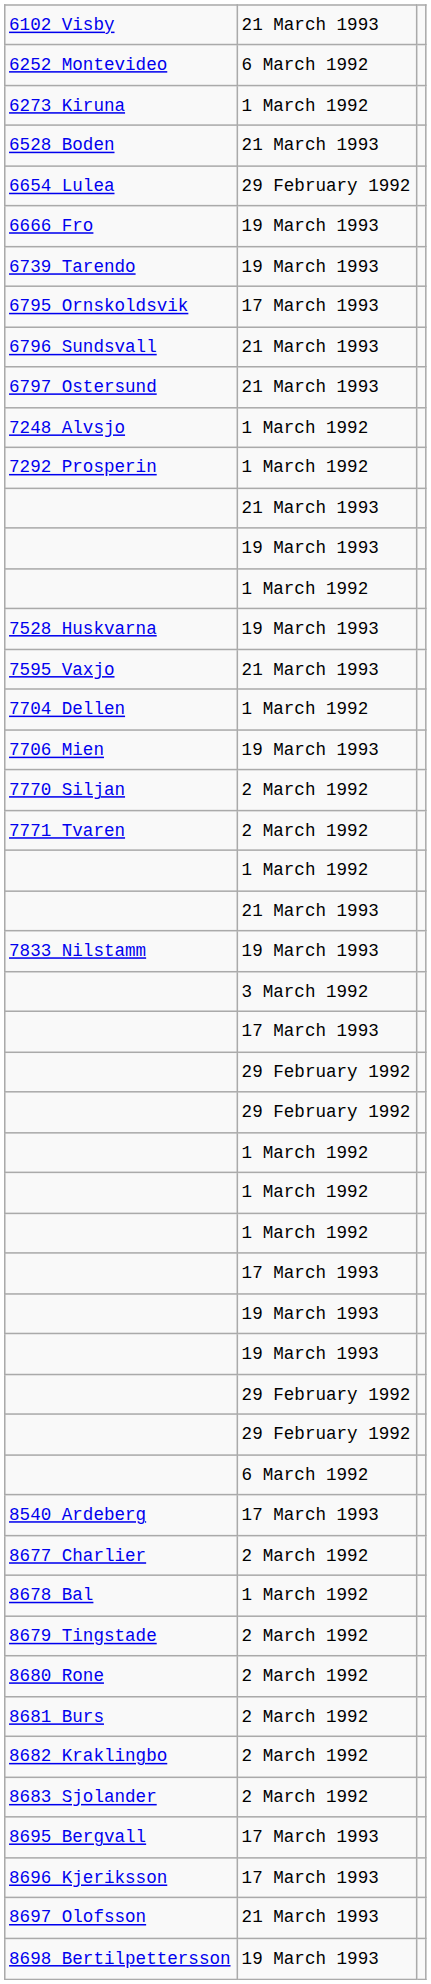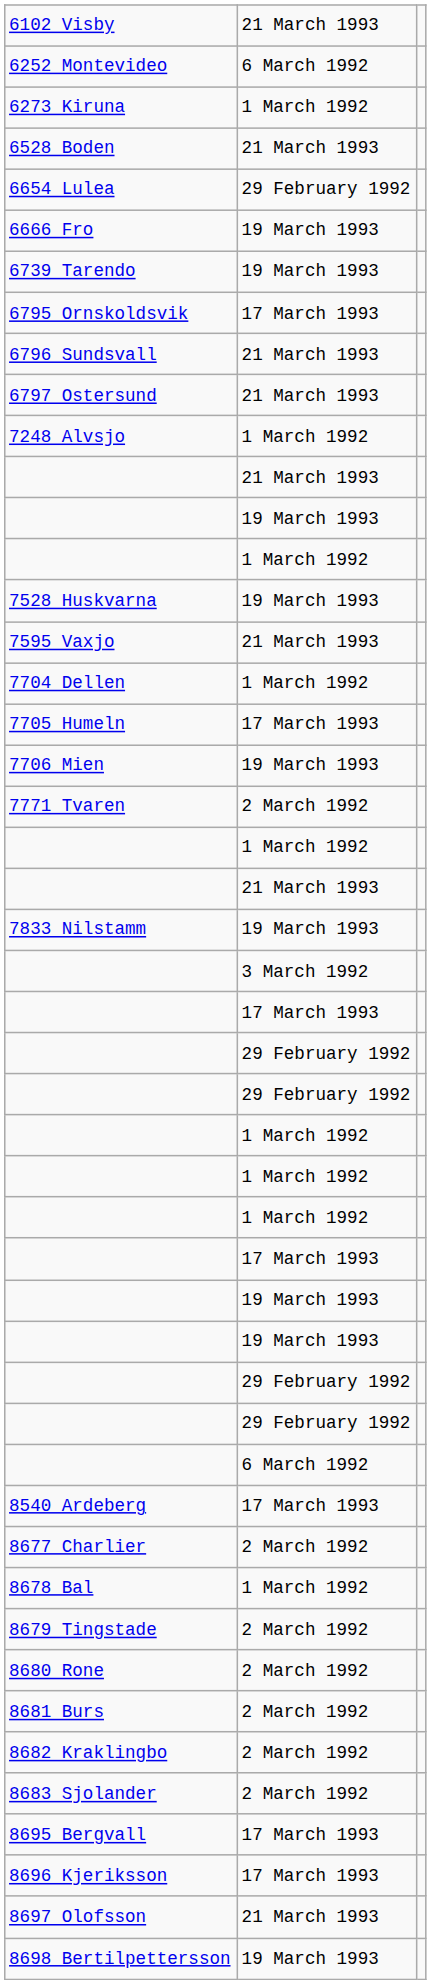- row: 7292 Prosperin | 1 March 1992
+ row: 7705 Humeln | 17 March 1993
- row: 7770 Siljan | 2 March 1992
